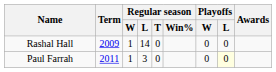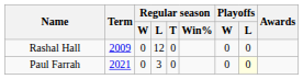Rashal Hall | Regular season / W: 1 -> 0
Rashal Hall | Regular season / L: 14 -> 12
Paul Farrah | Term: 2011 -> 2021
Paul Farrah | Regular season / W: 1 -> 0
